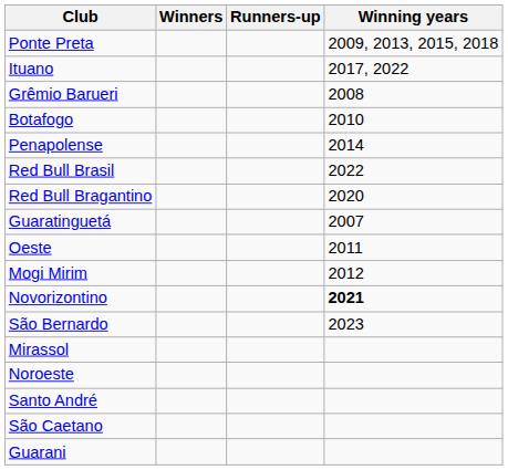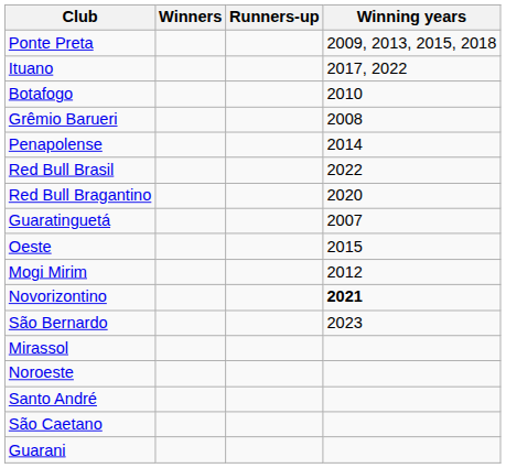rows swapped: Botafogo <-> Grêmio Barueri
Oeste | Winning years: 2011 -> 2015
